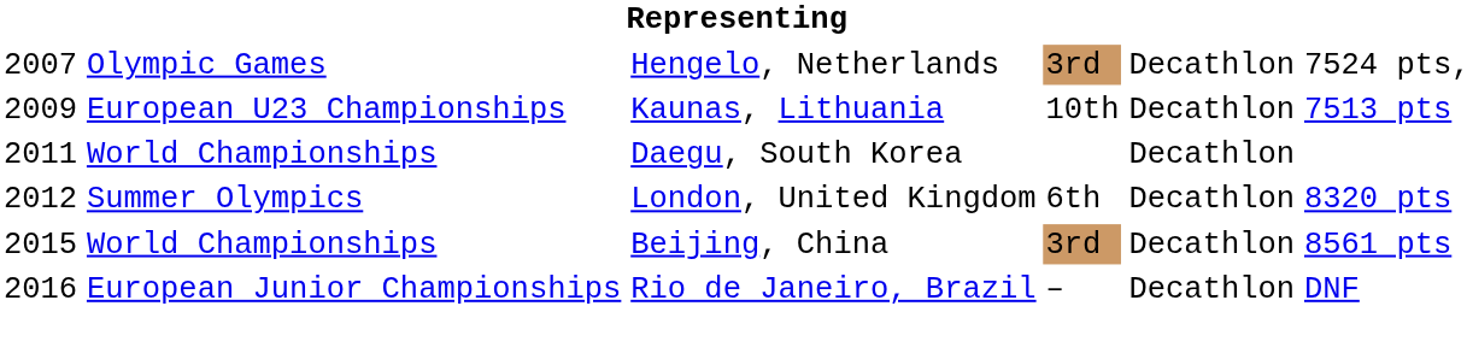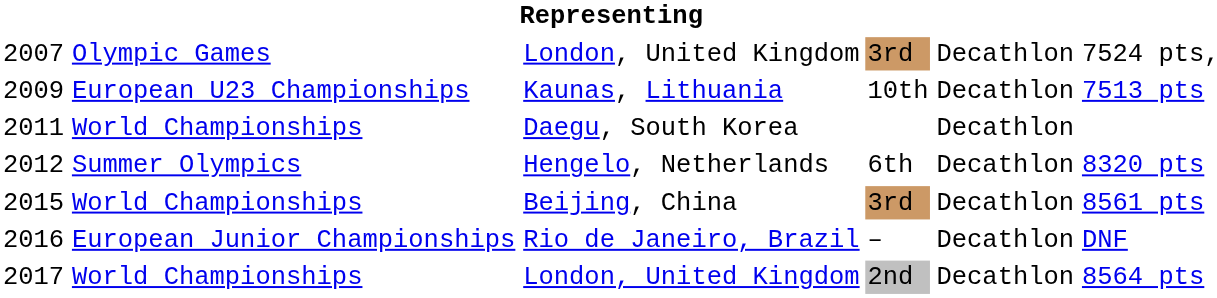2007 | column 3: Hengelo, Netherlands -> London, United Kingdom
2012 | column 3: London, United Kingdom -> Hengelo, Netherlands
+ row: 2017 | World Championships | London, United Kingdom | 2nd | Decathlon | 8564 pts
